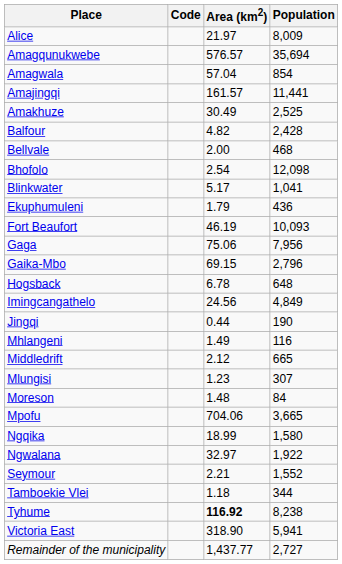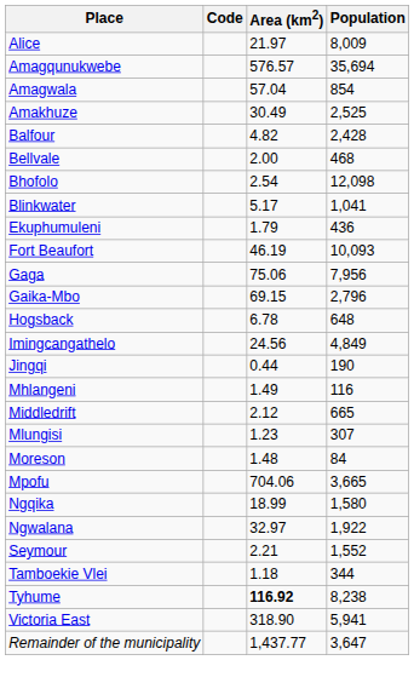- row: Amajingqi | 161.57 | 11,441
Remainder of the municipality | Population: 2,727 -> 3,647
